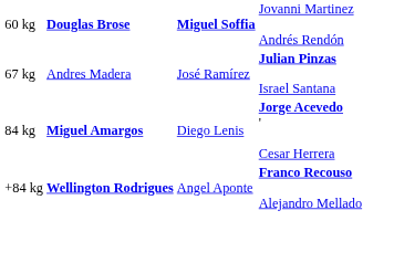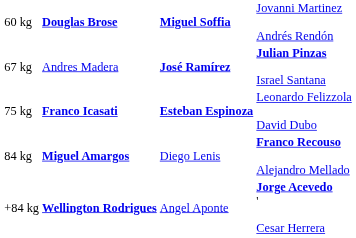67 kg | column 3: normal -> bold
+ row: 75 kg | Franco Icasati | Esteban Espinoza | Leonardo Felizzola David Dubo
84 kg | column 4: Jorge Acevedo ' Cesar Herrera -> Franco Recouso Alejandro Mellado
+84 kg | column 4: Franco Recouso Alejandro Mellado -> Jorge Acevedo ' Cesar Herrera
